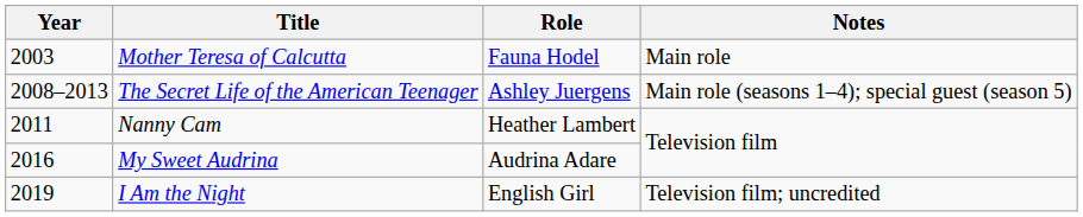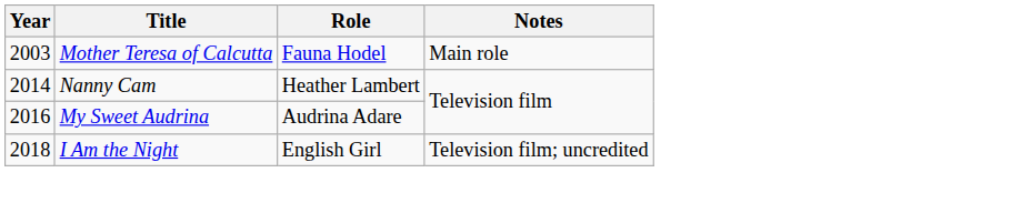- row: 2008–2013 | The Secret Life of the American Teenager | Ashley Juergens | Main role (seasons 1–4); special guest (season 5)
Nanny Cam | Year: 2011 -> 2014
I Am the Night | Year: 2019 -> 2018
